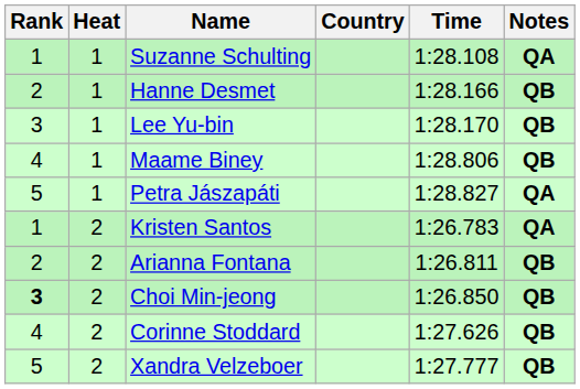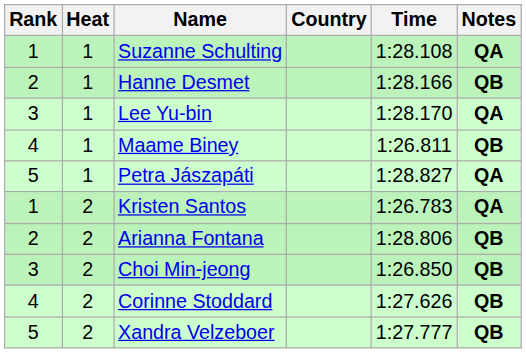Lee Yu-bin | Notes: QB -> QA
Maame Biney | Time: 1:28.806 -> 1:26.811
Arianna Fontana | Time: 1:26.811 -> 1:28.806
Choi Min-jeong | Rank: bold -> normal
